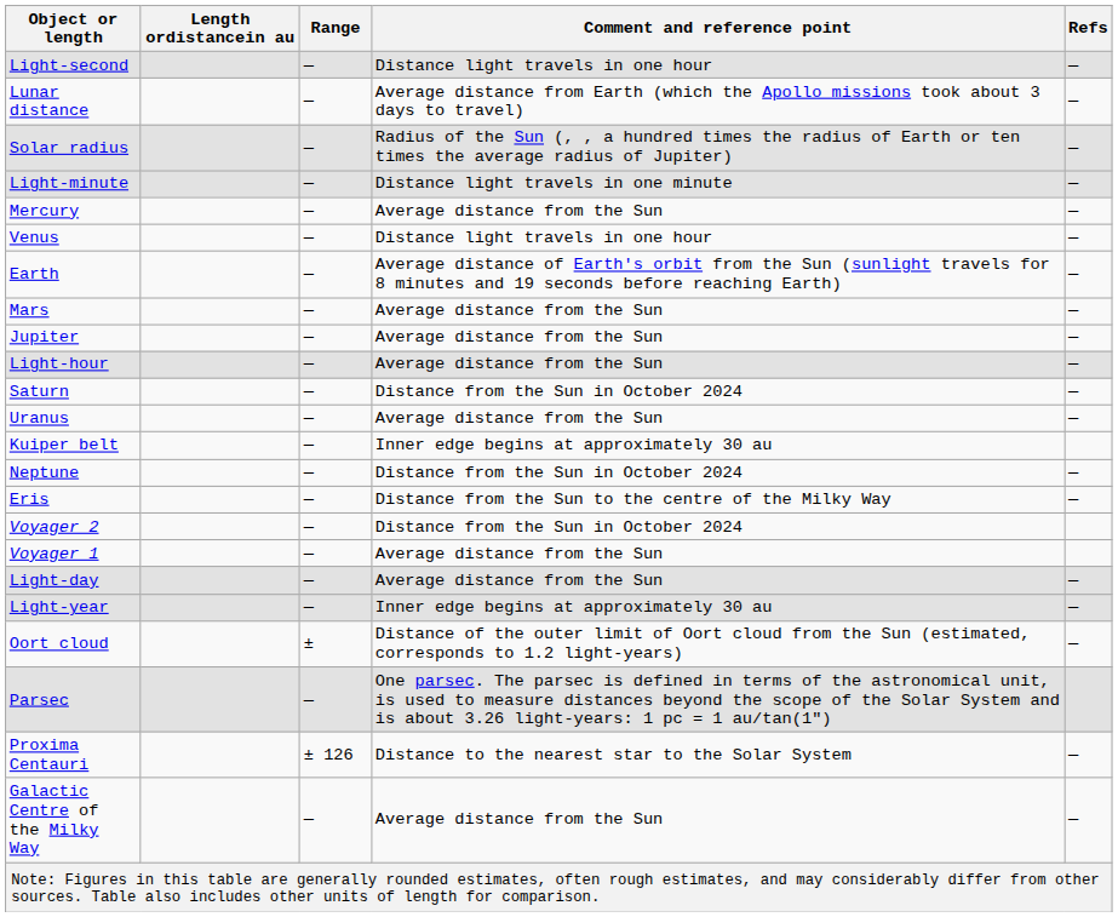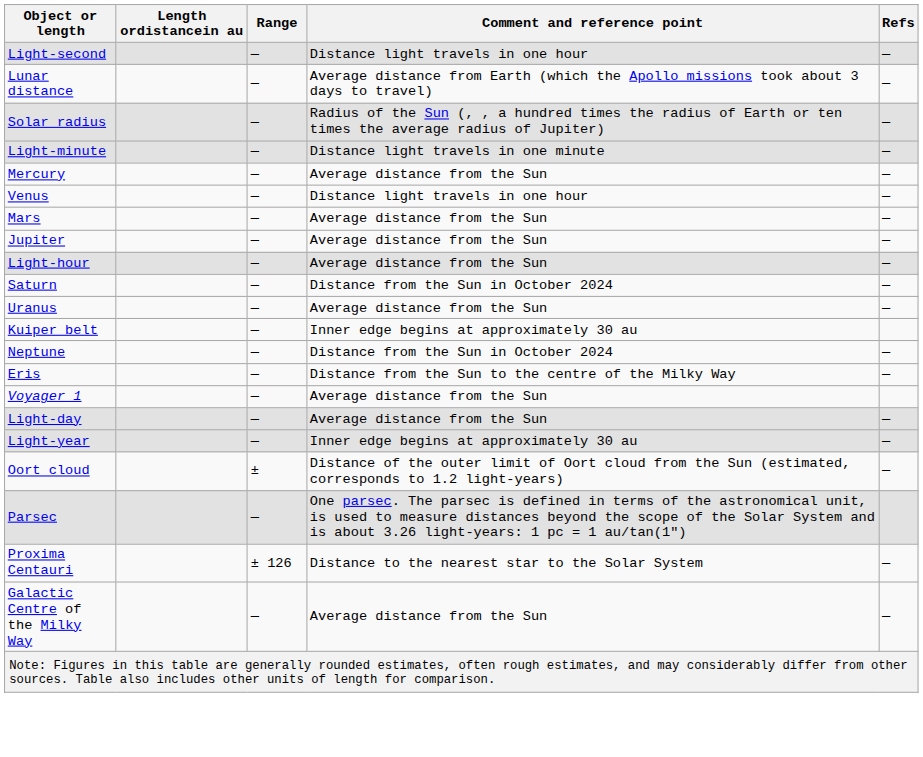- row: Earth | — | Average distance of Earth's orbit from the Sun (sunlight travels for 8 minutes and 19 seconds before reaching Earth) | —
- row: Voyager 2 | — | Distance from the Sun in October 2024
